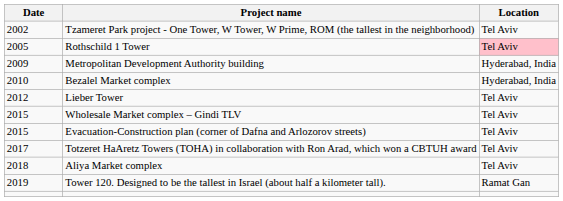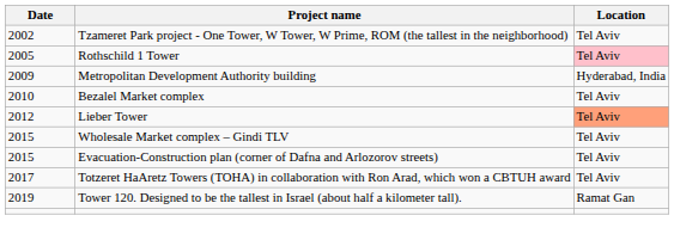Bezalel Market complex | Location: Hyderabad, India -> Tel Aviv
Lieber Tower | Location: no background -> lightsalmon background
- row: 2018 | Aliya Market complex | Tel Aviv
